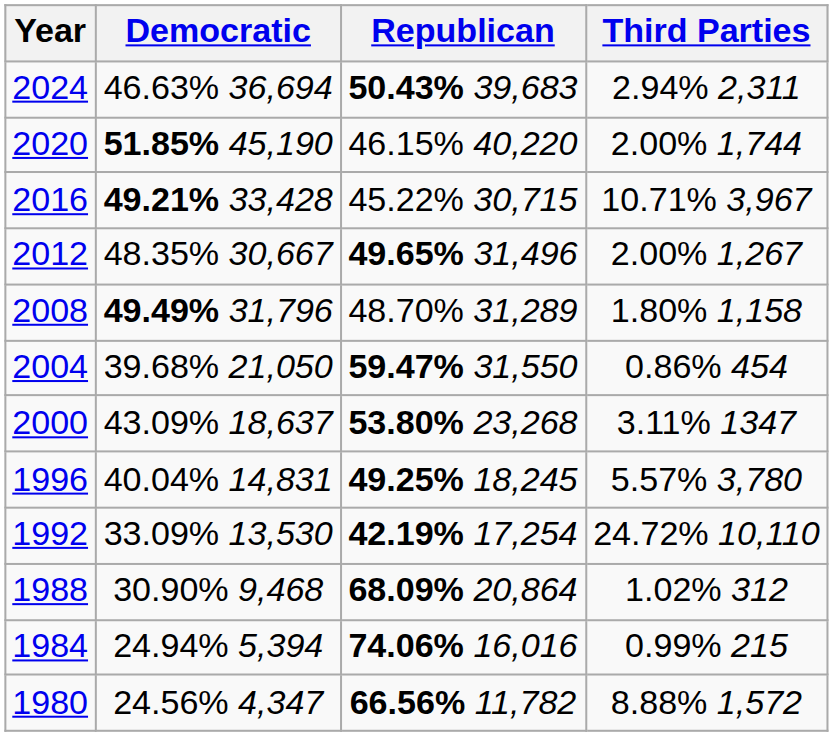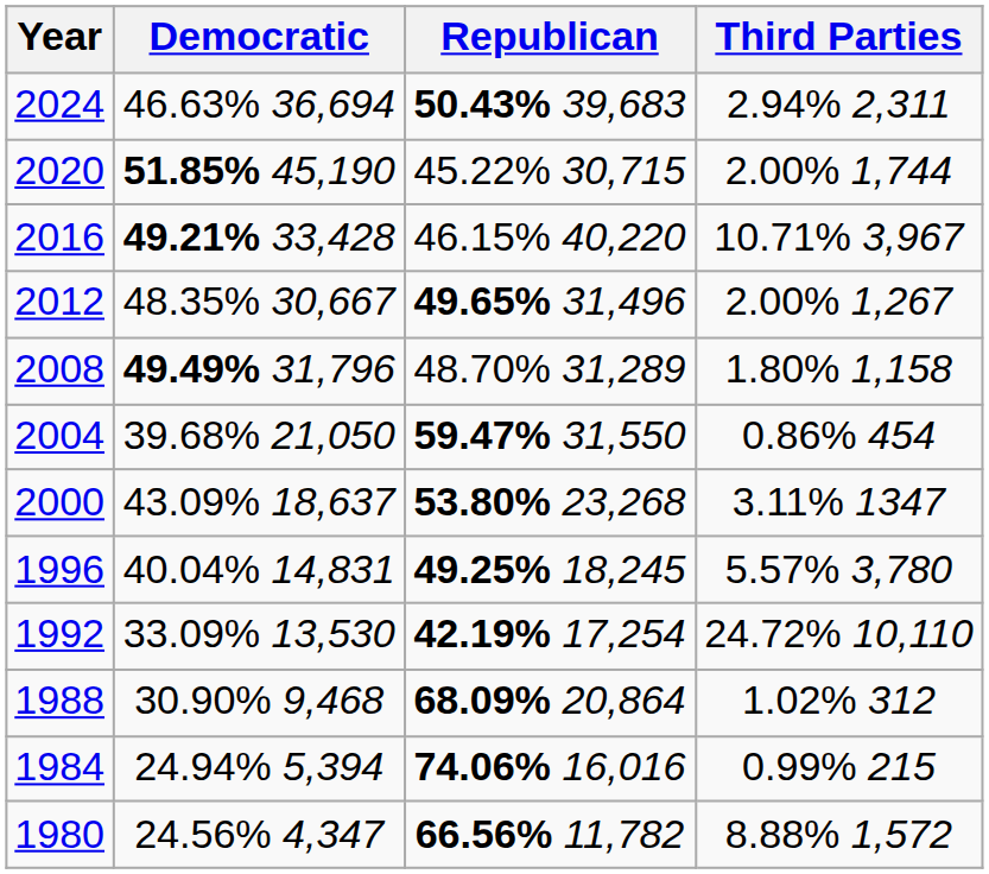2020 | Republican: 46.15% 40,220 -> 45.22% 30,715
2016 | Republican: 45.22% 30,715 -> 46.15% 40,220
